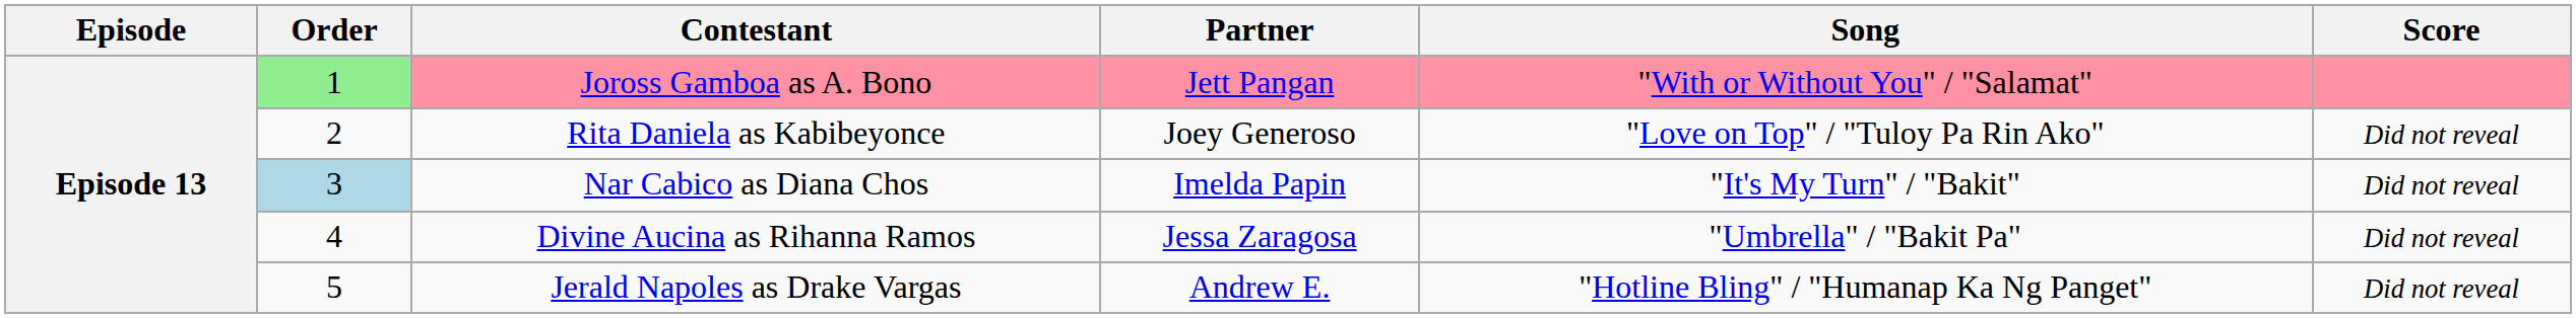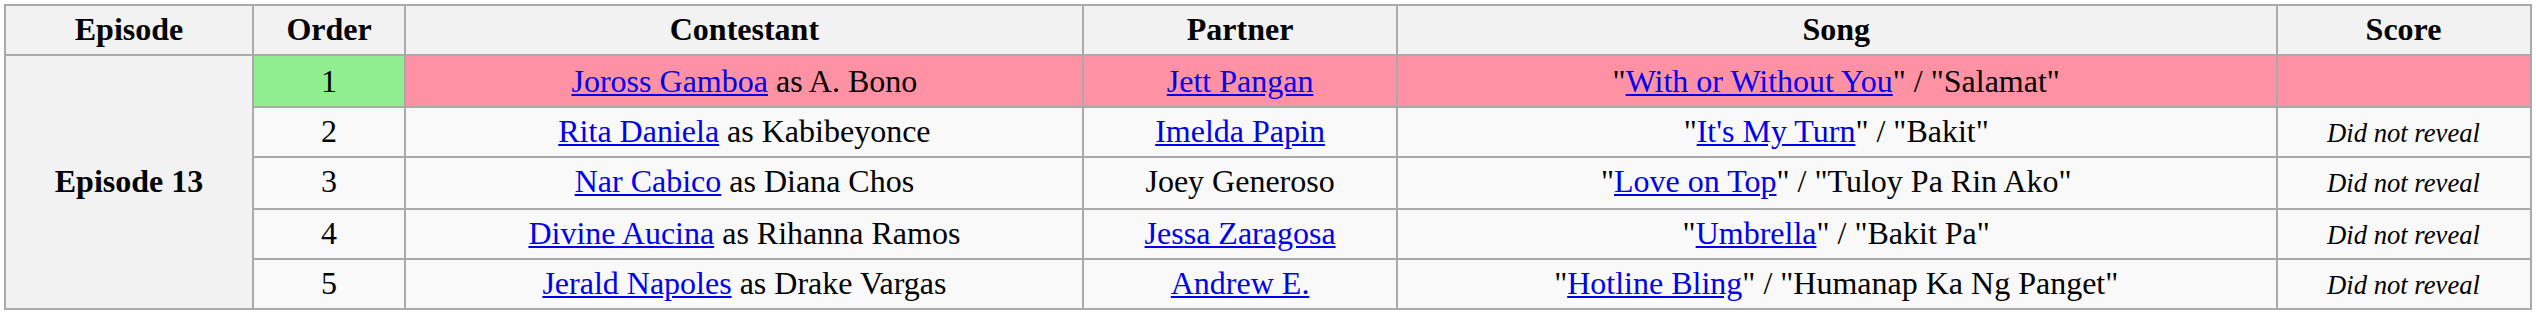Rita Daniela as Kabibeyonce | Partner: Joey Generoso -> Imelda Papin
Rita Daniela as Kabibeyonce | Song: "Love on Top" / "Tuloy Pa Rin Ako" -> "It's My Turn" / "Bakit"
Nar Cabico as Diana Chos | Order: lightblue background -> no background
Nar Cabico as Diana Chos | Partner: Imelda Papin -> Joey Generoso
Nar Cabico as Diana Chos | Song: "It's My Turn" / "Bakit" -> "Love on Top" / "Tuloy Pa Rin Ako"
